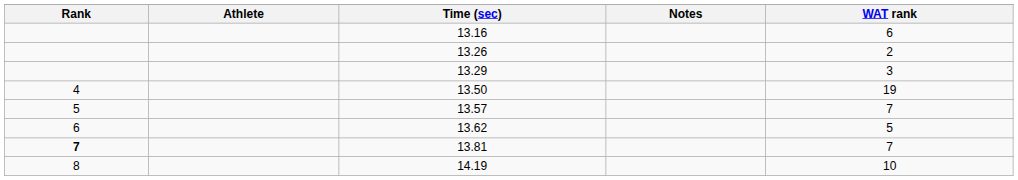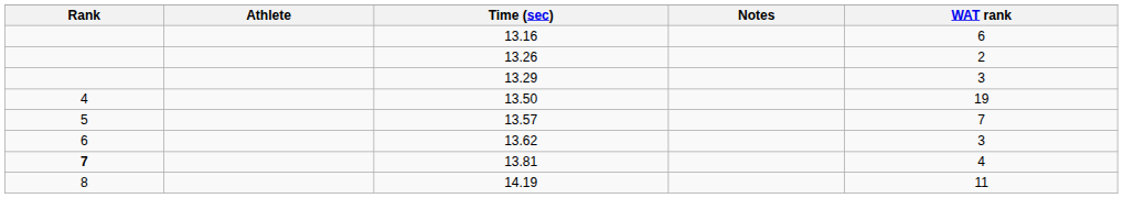13.62 | WAT rank: 5 -> 3
13.81 | WAT rank: 7 -> 4
14.19 | WAT rank: 10 -> 11
